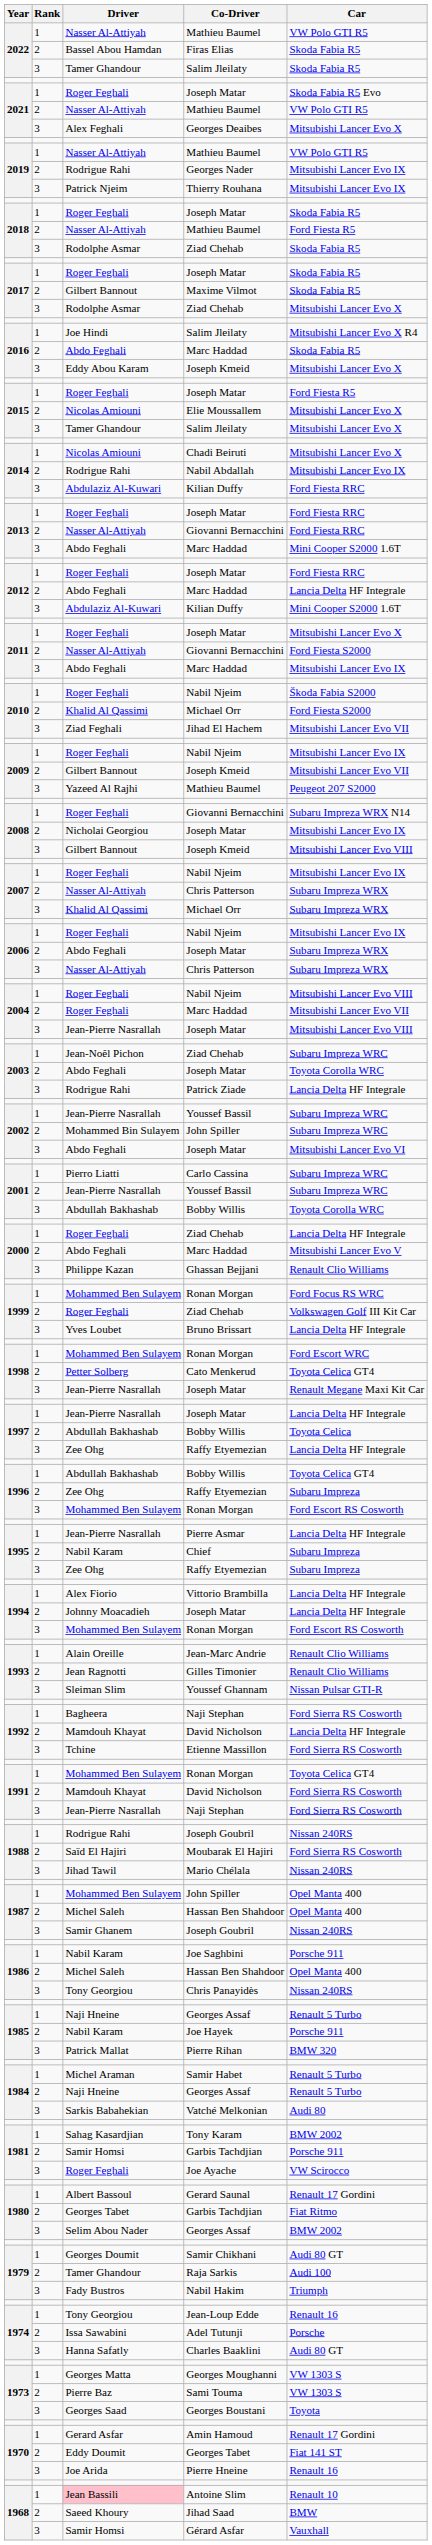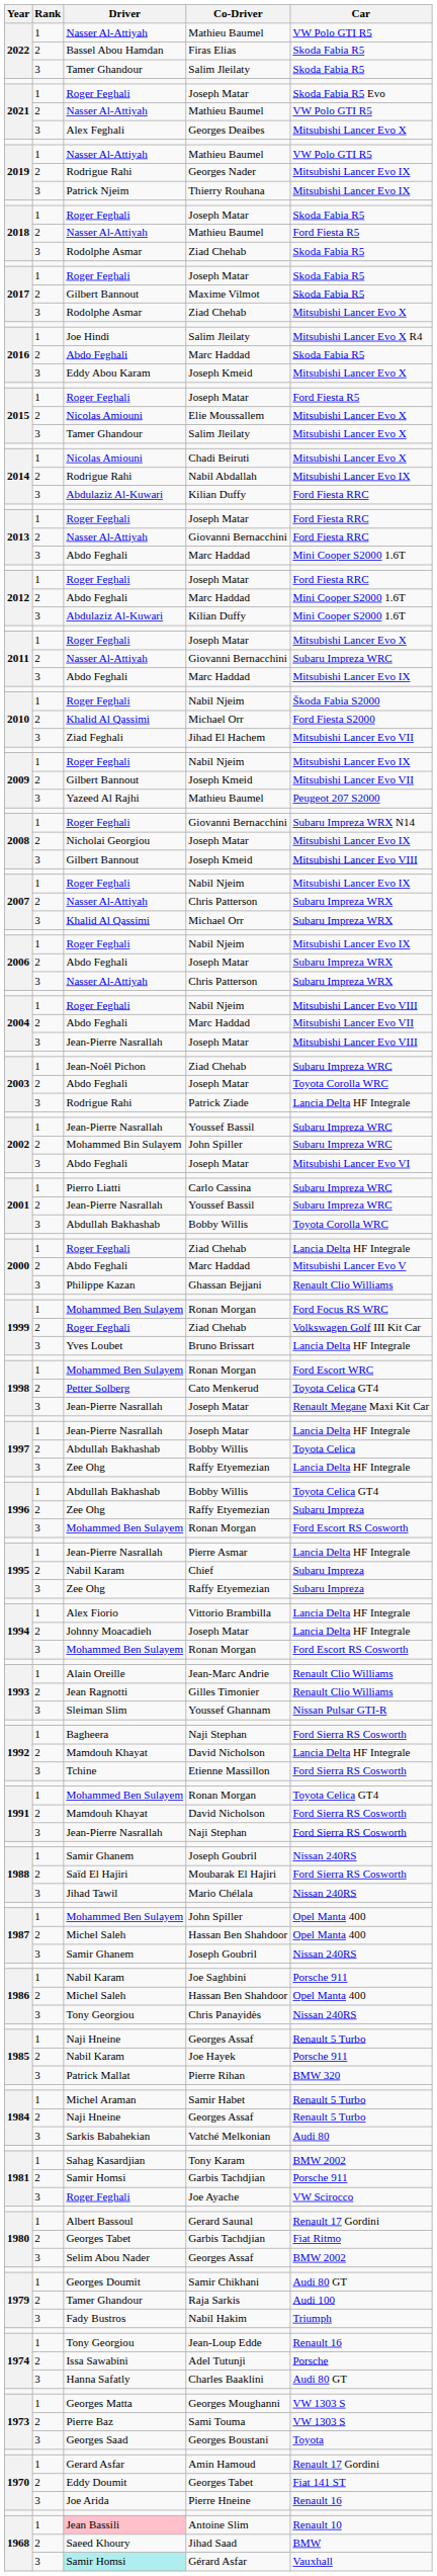2012 / Marc Haddad | Car: Lancia Delta HF Integrale -> Mini Cooper S2000 1.6T
2011 / Giovanni Bernacchini | Car: Ford Fiesta S2000 -> Subaru Impreza WRC
2004 / Marc Haddad | Driver: Roger Feghali -> Abdo Feghali
1988 / Joseph Goubril | Driver: Rodrigue Rahi -> Samir Ghanem
Gérard Asfar | Driver: no background -> paleturquoise background
